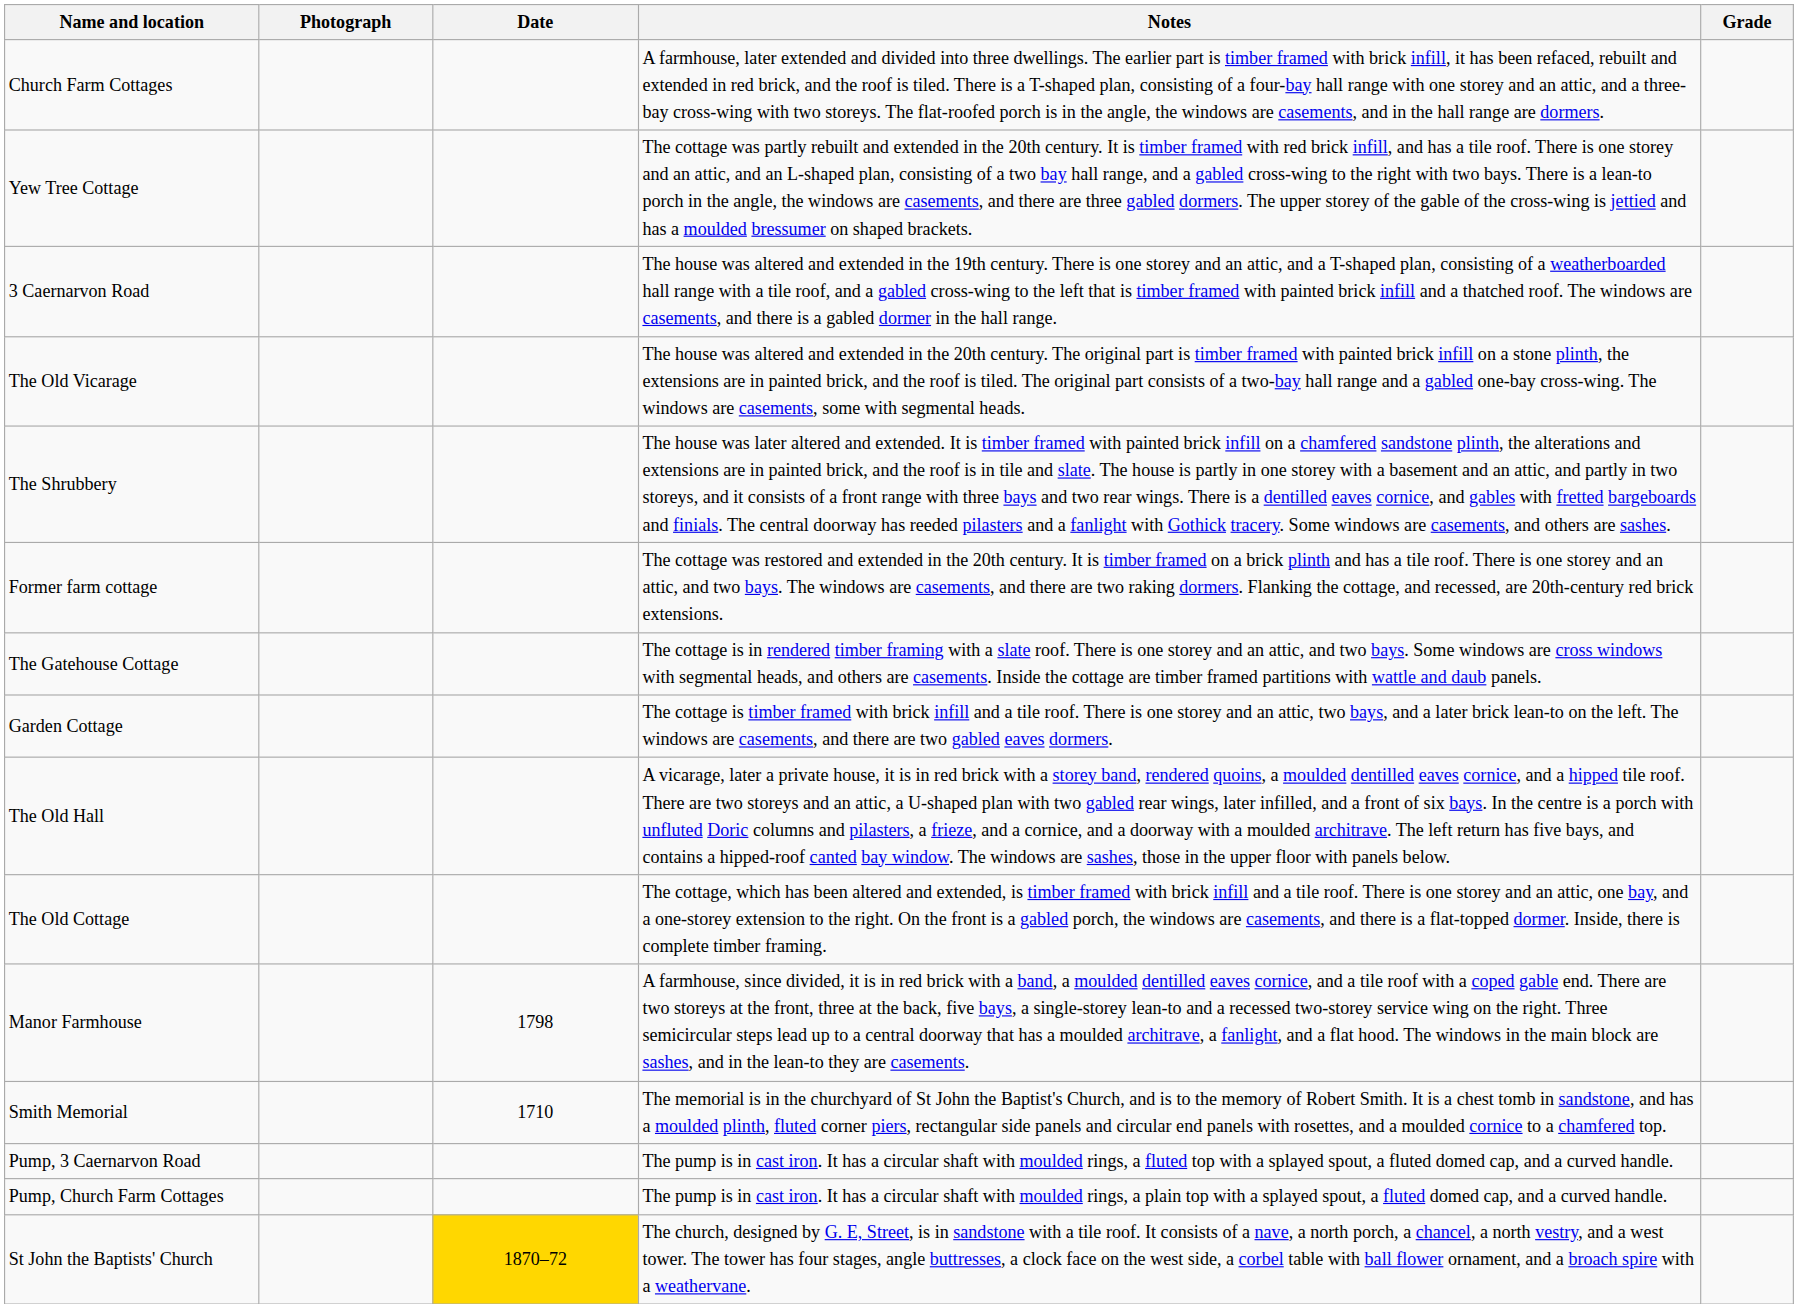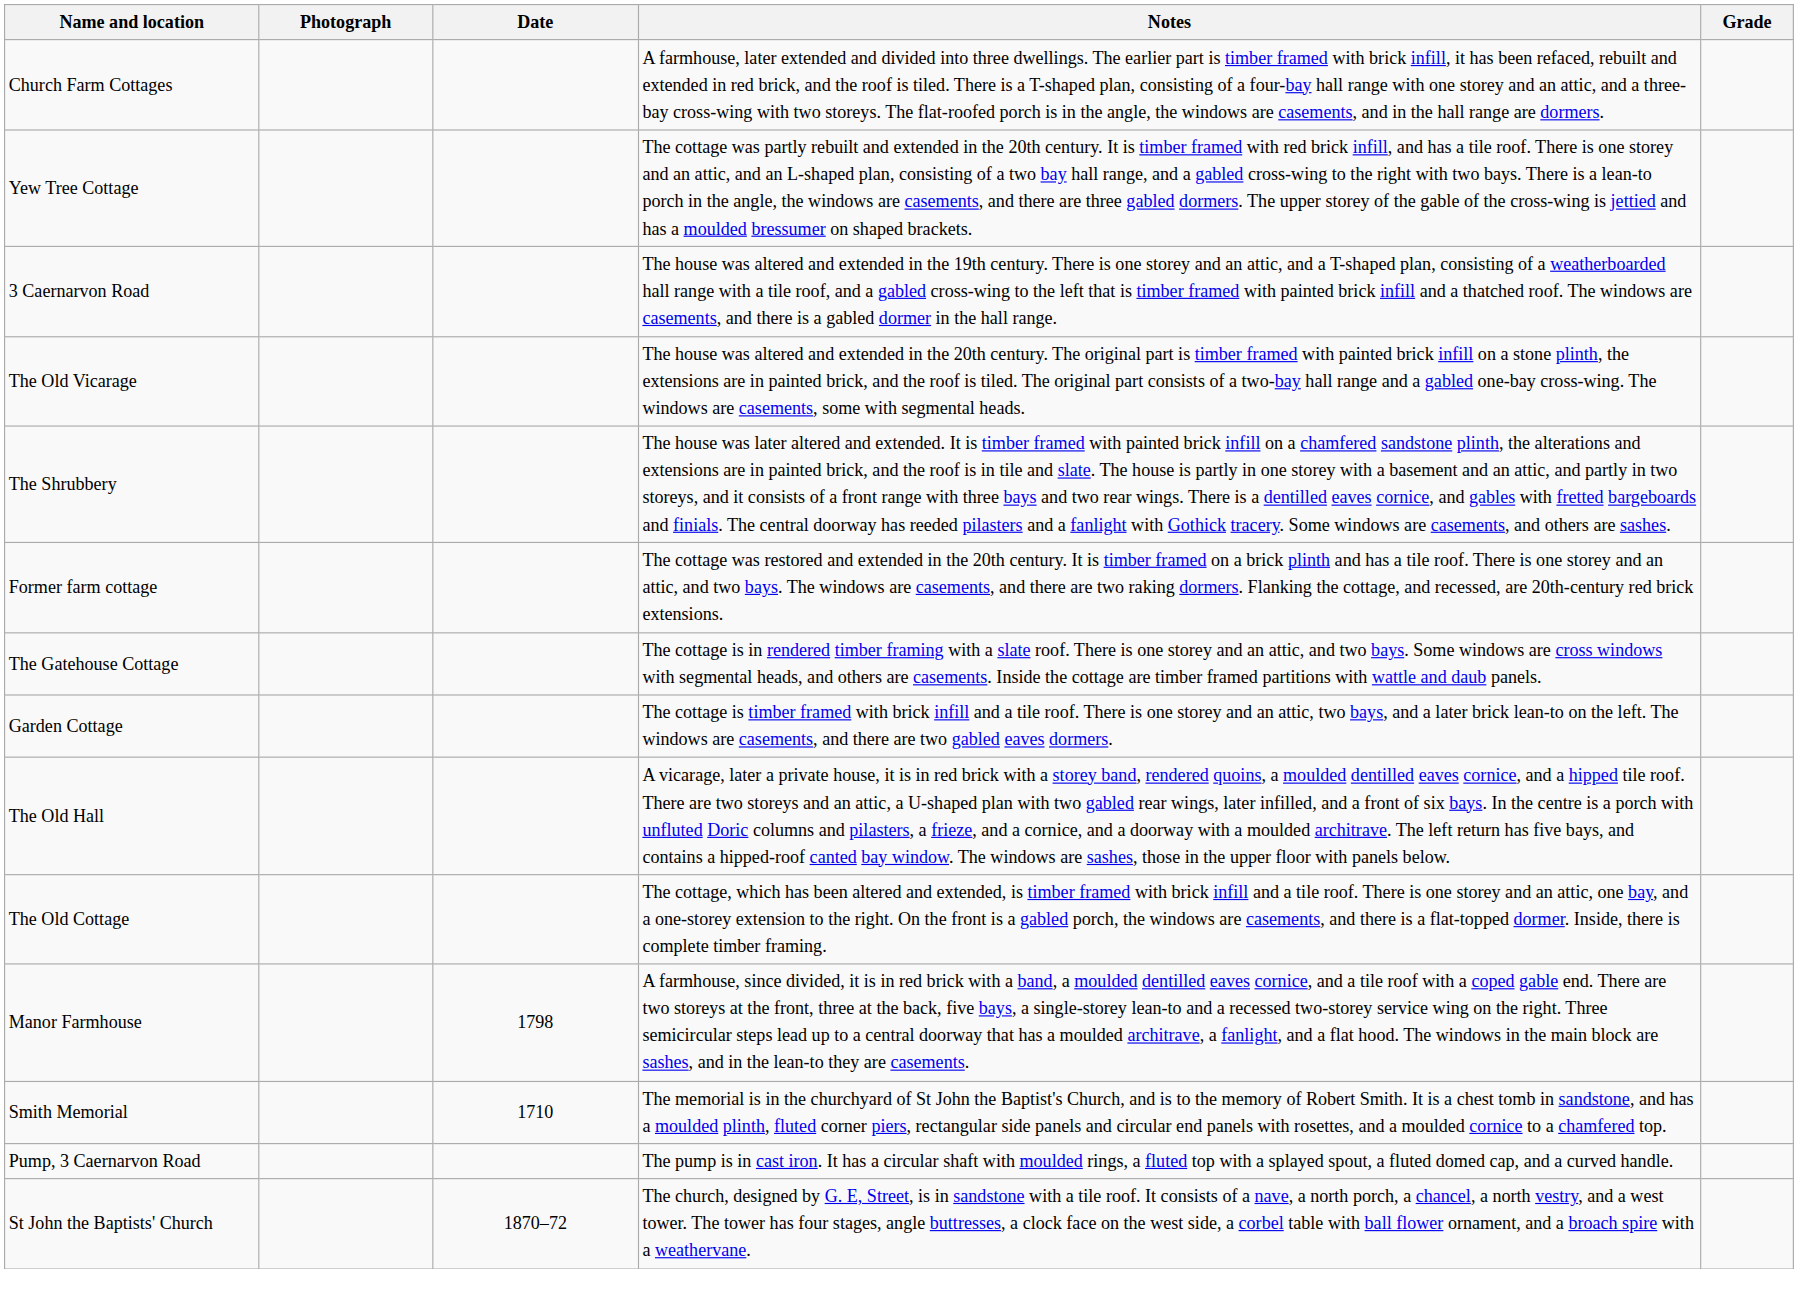- row: Pump, Church Farm Cottages | The pump is in cast iron. It has a circular shaft with moulded rings, a plain top with a splayed spout, a fluted domed cap, and a curved handle.
St John the Baptists' Church | Date: gold background -> no background
